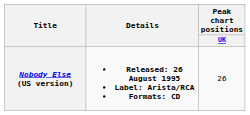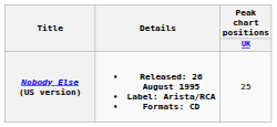Nobody Else (US version) | Peak chart positions / UK: 26 -> 25
